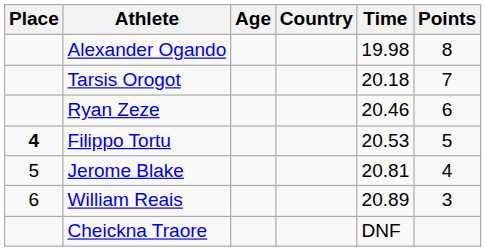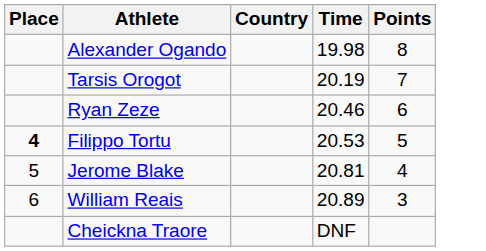- column: Age
Tarsis Orogot | Time: 20.18 -> 20.19
